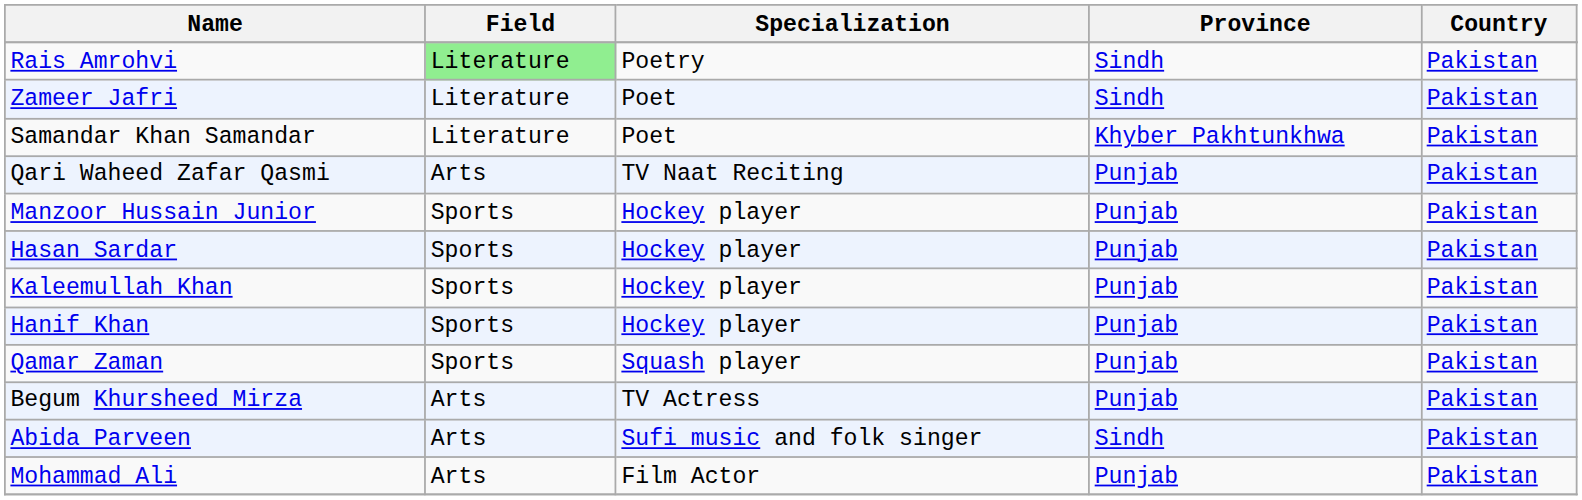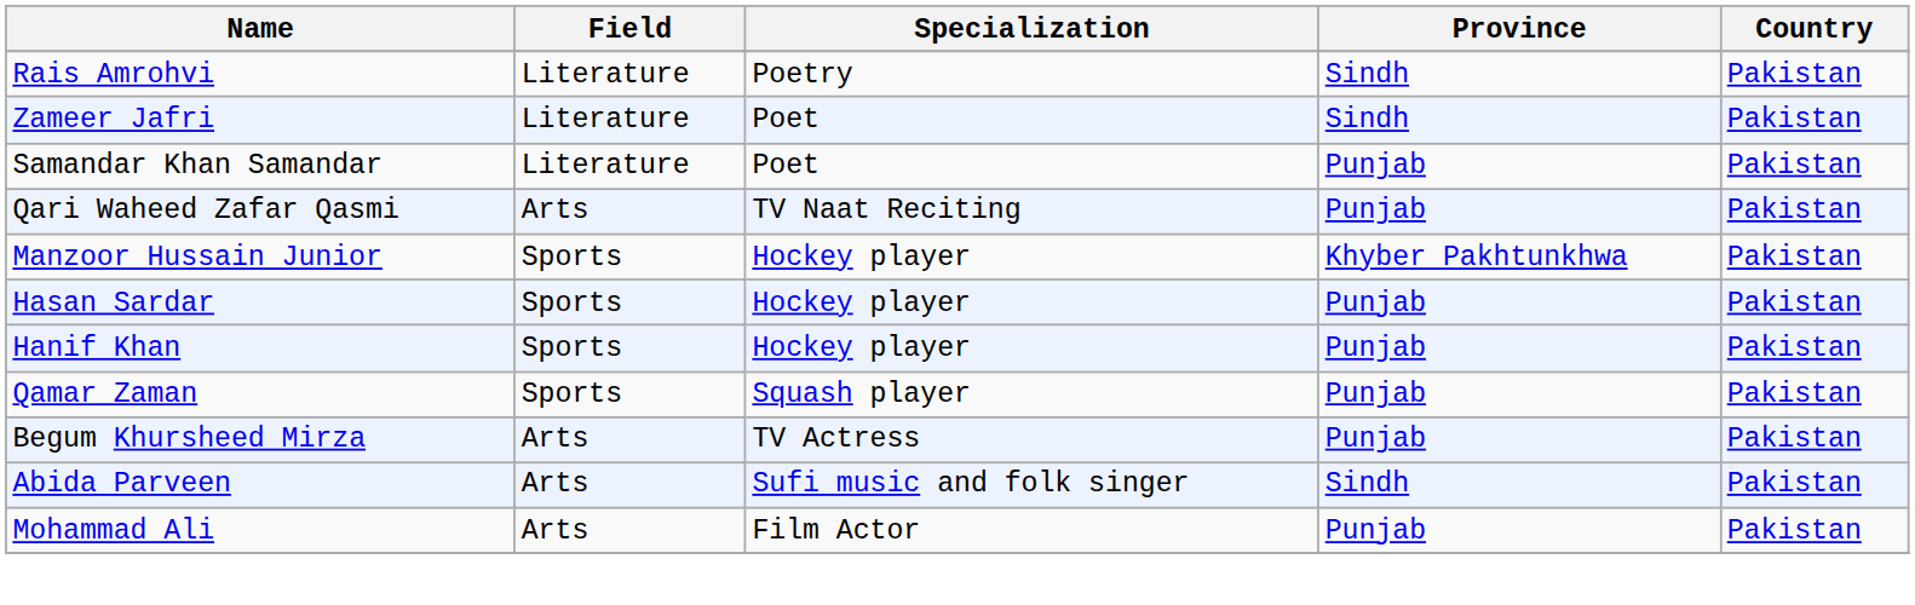Rais Amrohvi | Field: lightgreen background -> no background
Samandar Khan Samandar | Province: Khyber Pakhtunkhwa -> Punjab
Manzoor Hussain Junior | Province: Punjab -> Khyber Pakhtunkhwa
- row: Kaleemullah Khan | Sports | Hockey player | Punjab | Pakistan
